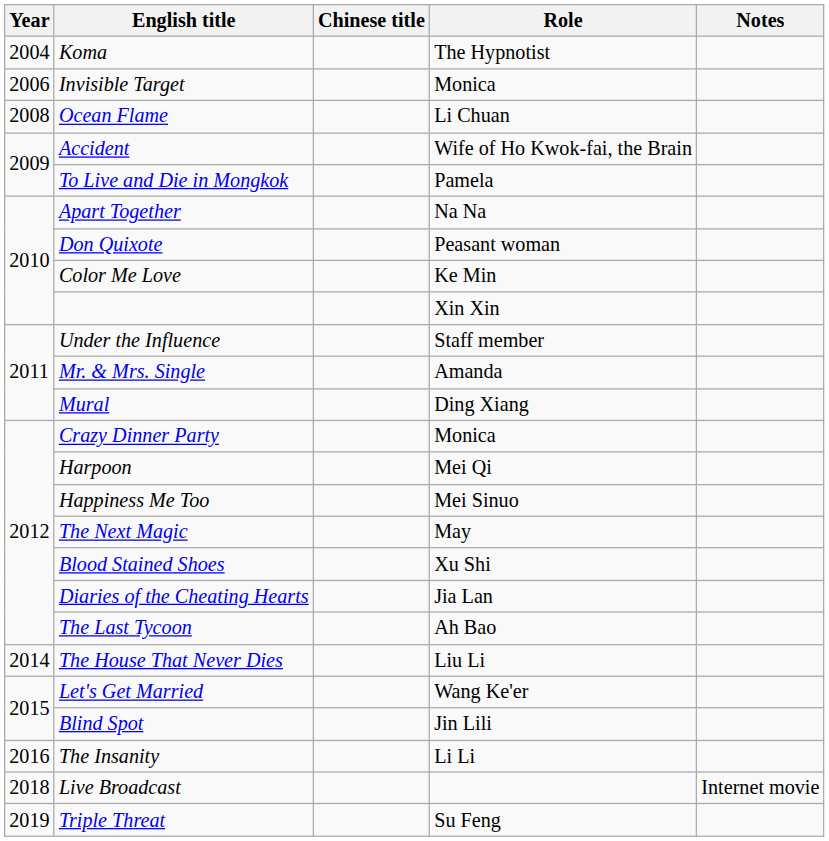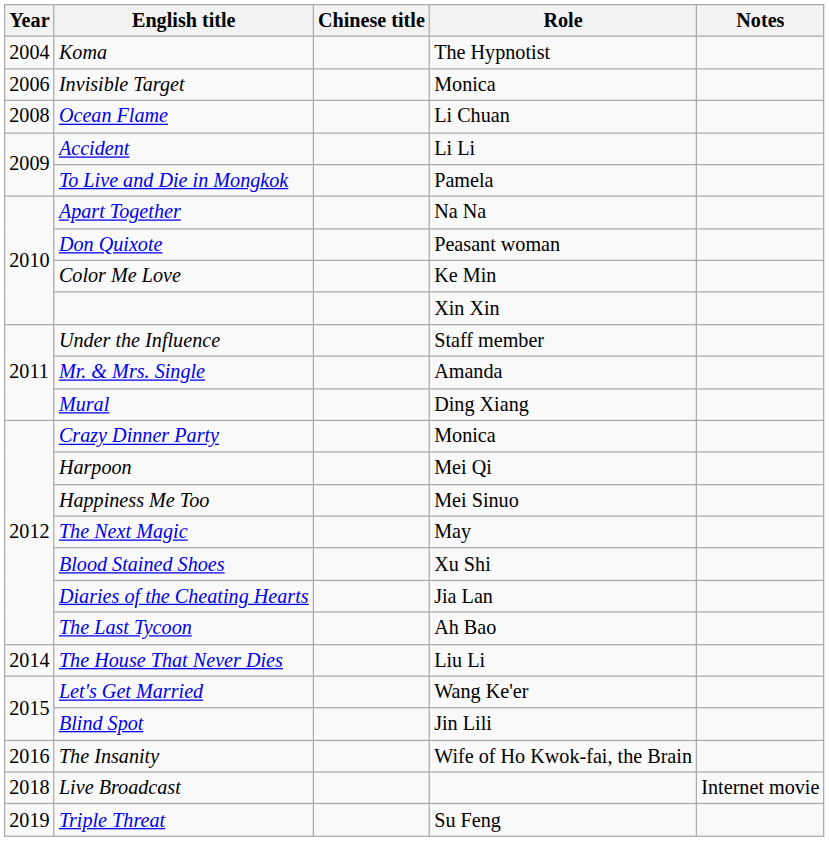Accident | Role: Wife of Ho Kwok-fai, the Brain -> Li Li
The Insanity | Role: Li Li -> Wife of Ho Kwok-fai, the Brain
